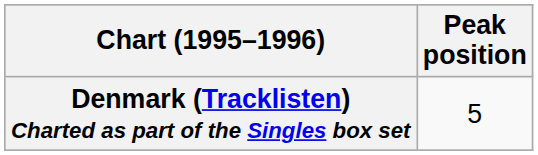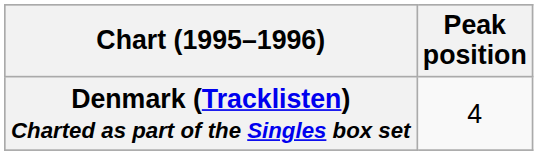Denmark (Tracklisten) Charted as part of the Singles box set | Peak position: 5 -> 4
